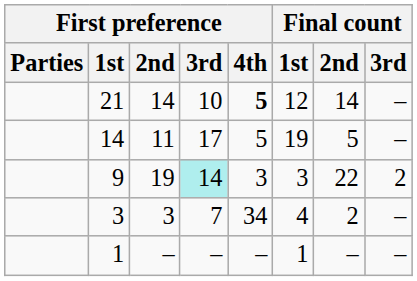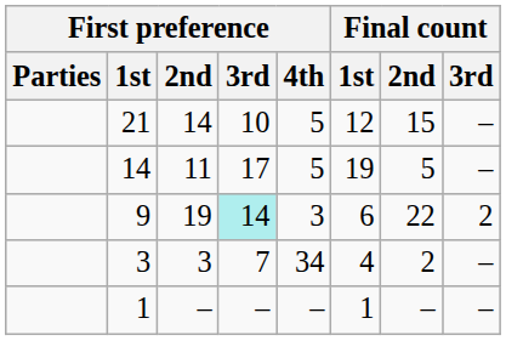21 | First preference / 4th: bold -> normal
21 | Final count / 2nd: 14 -> 15
9 | Final count / 1st: 3 -> 6
